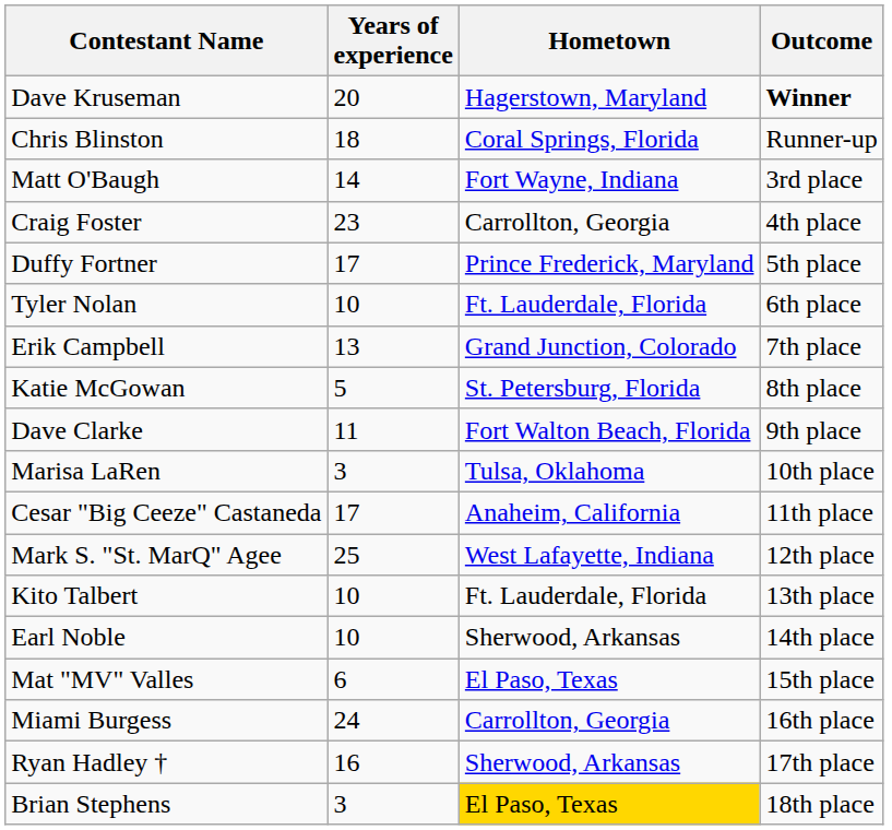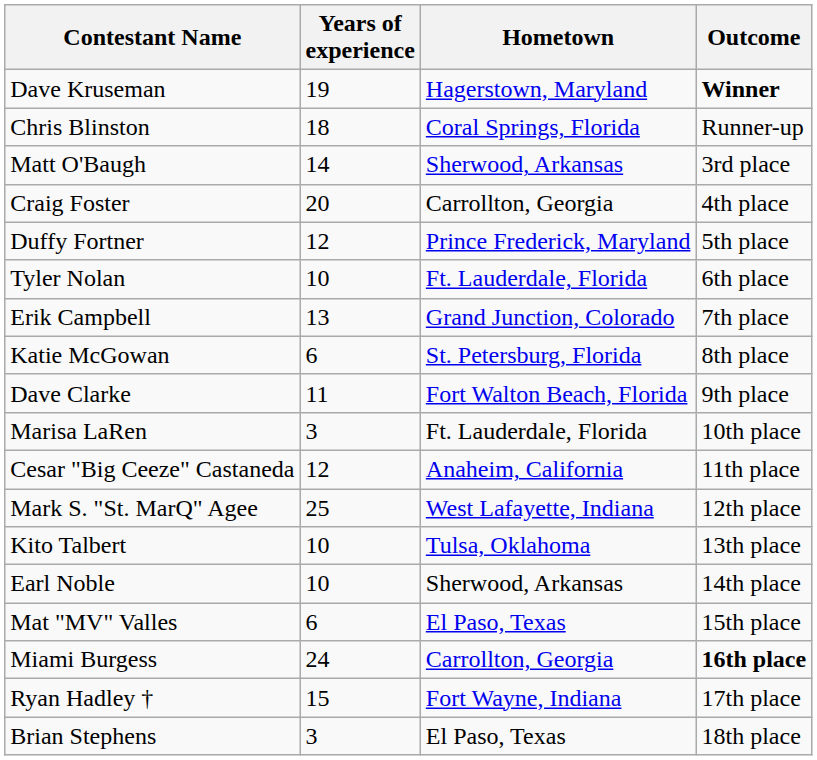Dave Kruseman | Years of experience: 20 -> 19
Matt O'Baugh | Hometown: Fort Wayne, Indiana -> Sherwood, Arkansas
Craig Foster | Years of experience: 23 -> 20
Duffy Fortner | Years of experience: 17 -> 12
Katie McGowan | Years of experience: 5 -> 6
Marisa LaRen | Hometown: Tulsa, Oklahoma -> Ft. Lauderdale, Florida
Cesar "Big Ceeze" Castaneda | Years of experience: 17 -> 12
Kito Talbert | Hometown: Ft. Lauderdale, Florida -> Tulsa, Oklahoma
Miami Burgess | Outcome: normal -> bold
Ryan Hadley † | Years of experience: 16 -> 15
Ryan Hadley † | Hometown: Sherwood, Arkansas -> Fort Wayne, Indiana
Brian Stephens | Hometown: gold background -> no background
